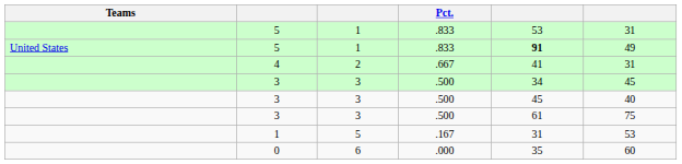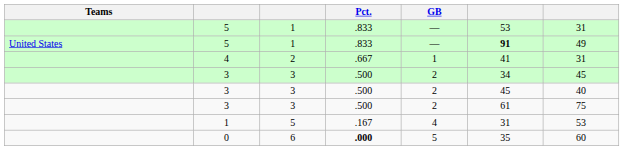+ column: GB | — | — | 1 | 2 | 2 | 2 | 4 | 5
0 | Pct.: normal -> bold
